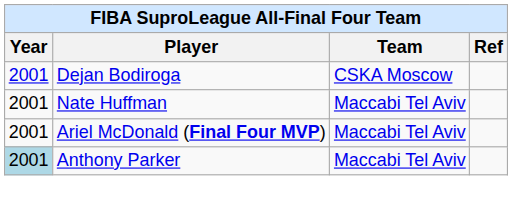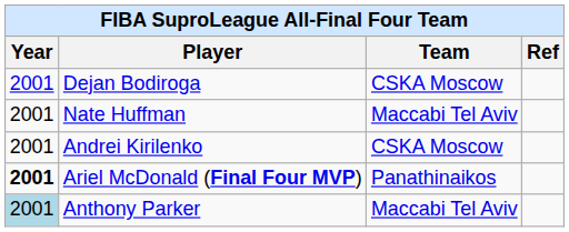+ row: 2001 | Andrei Kirilenko | CSKA Moscow
Ariel McDonald (Final Four MVP) | Year: normal -> bold
Ariel McDonald (Final Four MVP) | Team: Maccabi Tel Aviv -> Panathinaikos
